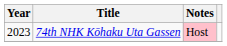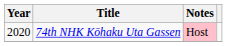74th NHK Kōhaku Uta Gassen | Year: 2023 -> 2020
